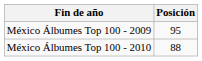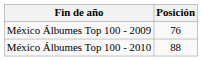México Álbumes Top 100 - 2009 | Posición: 95 -> 76
